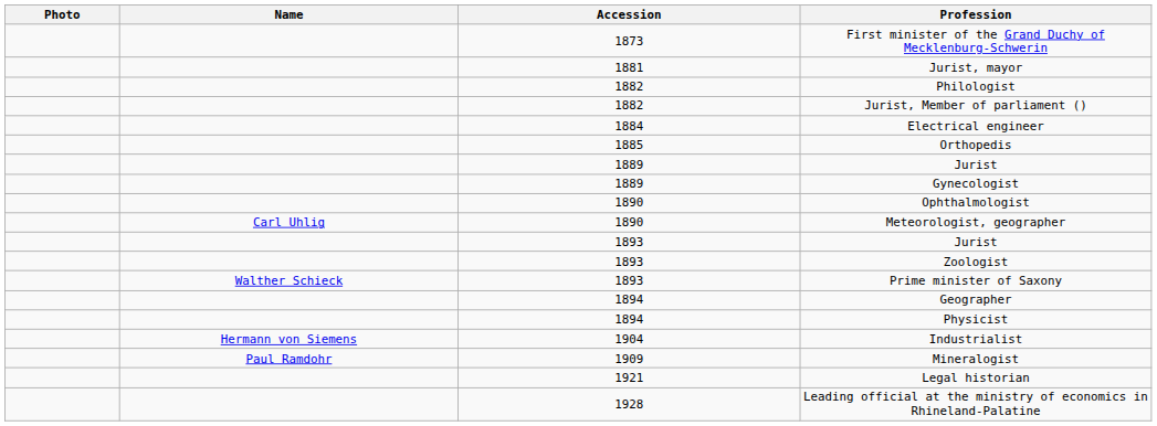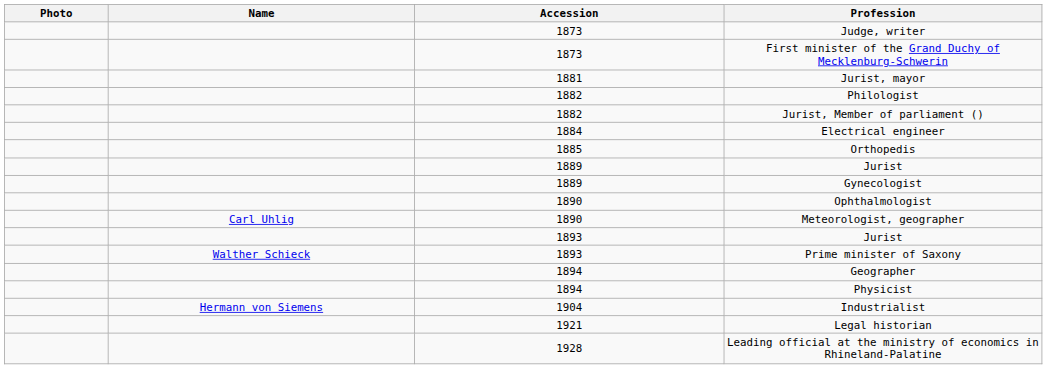+ row: 1873 | Judge, writer
- row: 1893 | Zoologist
- row: Paul Ramdohr | 1909 | Mineralogist
